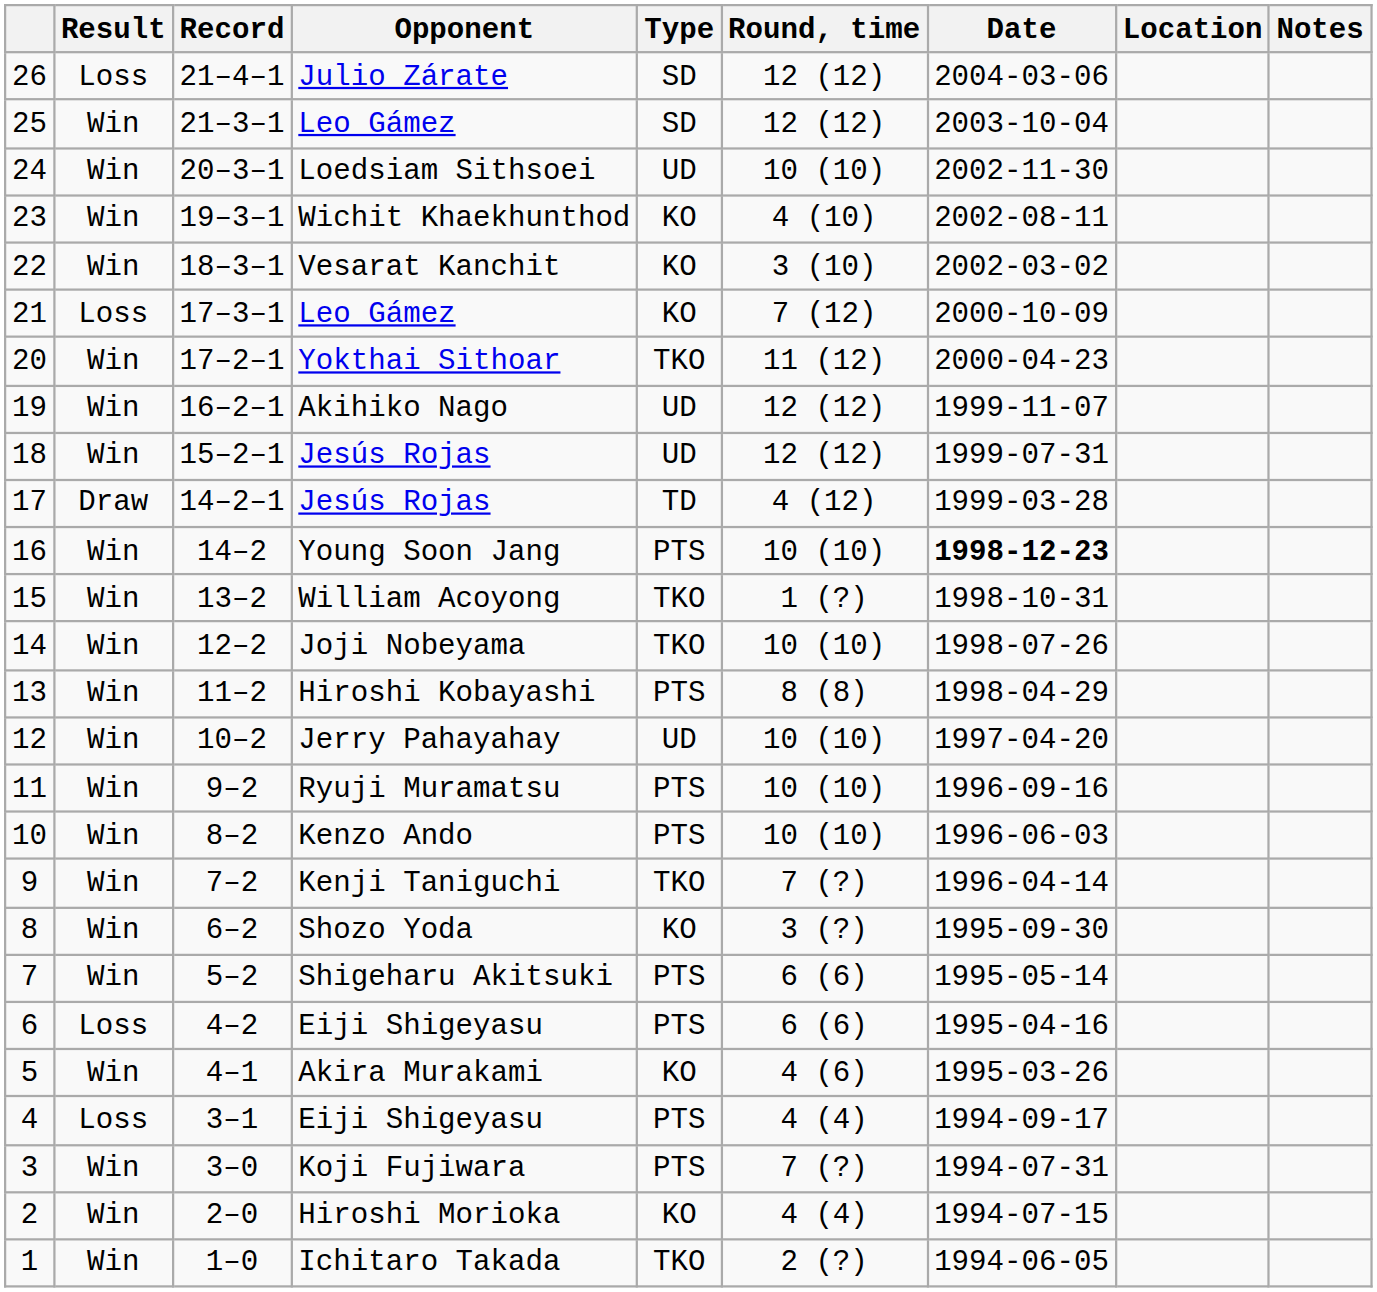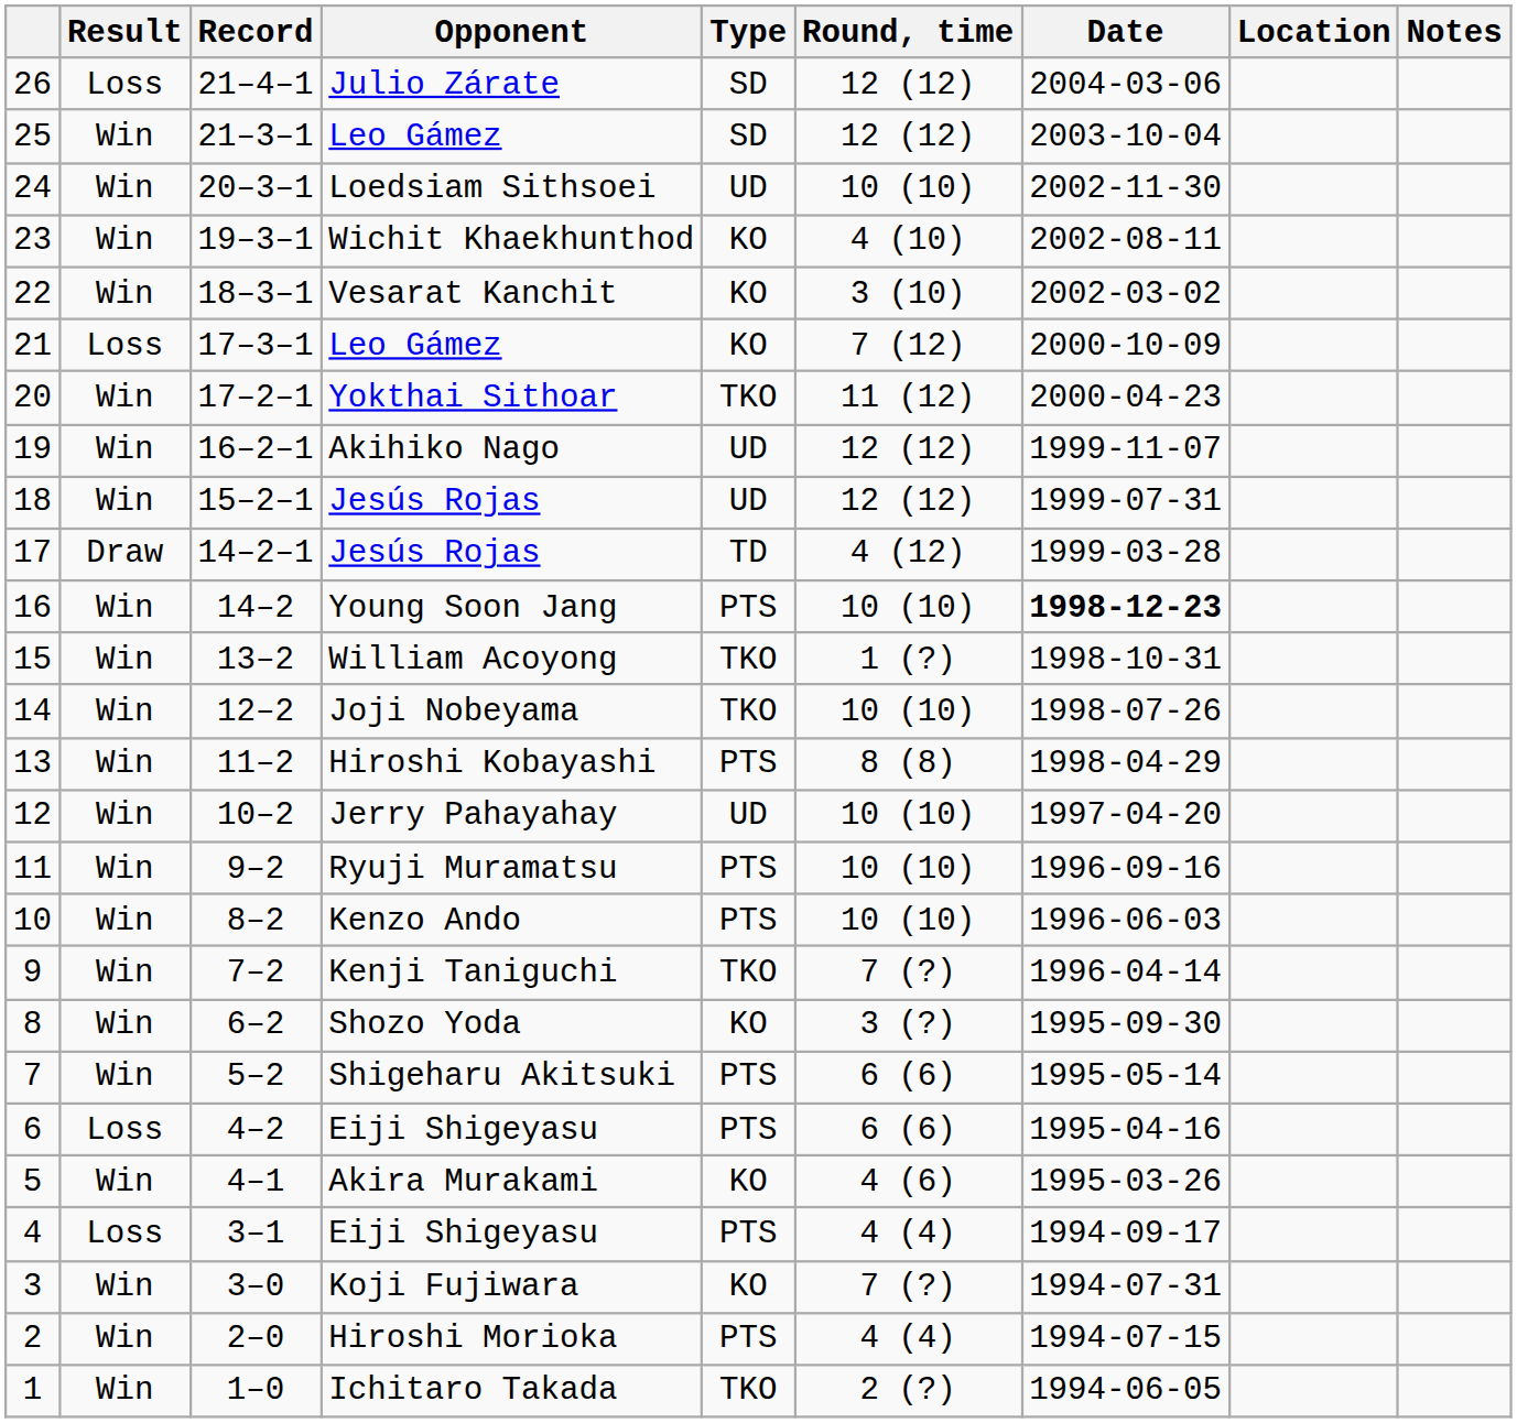3 | Type: PTS -> KO
2 | Type: KO -> PTS
